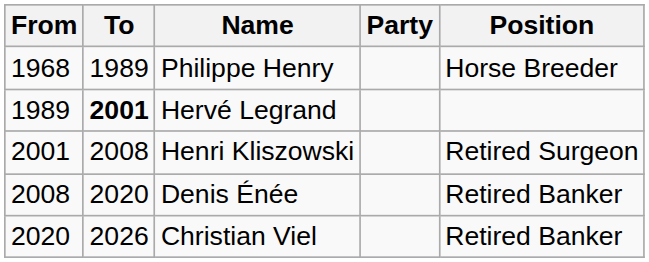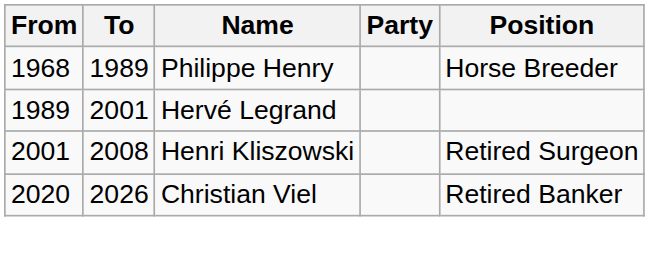Hervé Legrand | To: bold -> normal
- row: 2008 | 2020 | Denis Énée | Retired Banker
